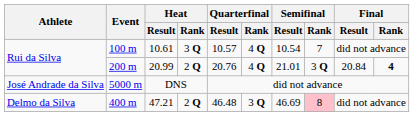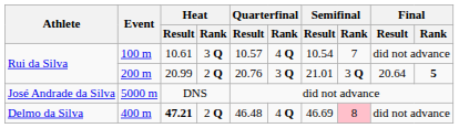200 m | Quarterfinal / Rank: 4 Q -> 3 Q
200 m | Final / Result: 20.84 -> 20.64
200 m | Final / Rank: 4 -> 5
400 m | Heat / Result: normal -> bold
400 m | Quarterfinal / Rank: 3 Q -> 4 Q
